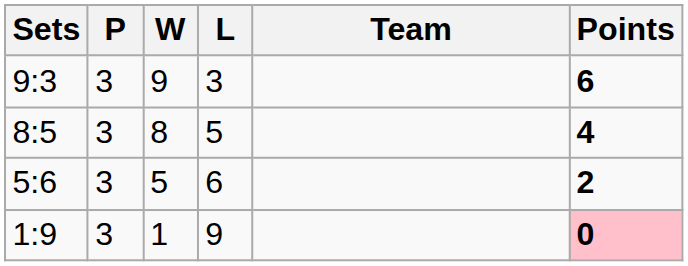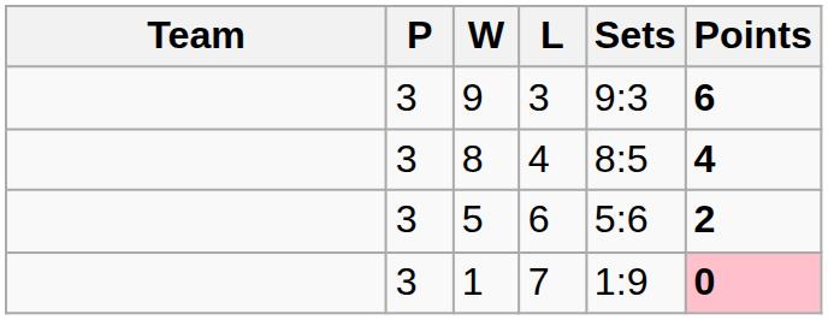columns swapped: Team <-> Sets
8 | L: 5 -> 4
1 | L: 9 -> 7
